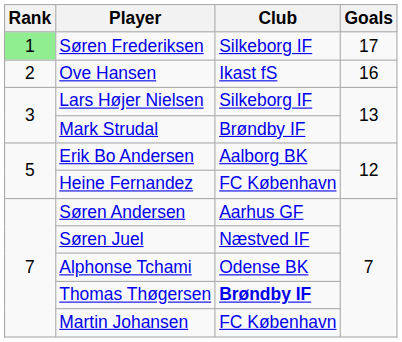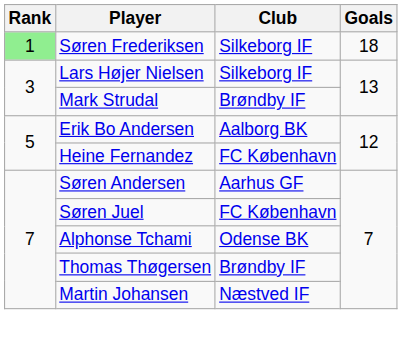Søren Frederiksen | Goals: 17 -> 18
- row: 2 | Ove Hansen | Ikast fS | 16
Søren Juel | Club: Næstved IF -> FC København
Thomas Thøgersen | Club: bold -> normal
Martin Johansen | Club: FC København -> Næstved IF
